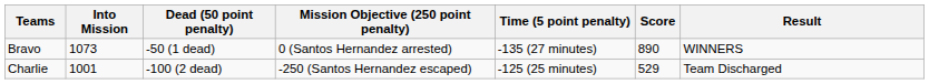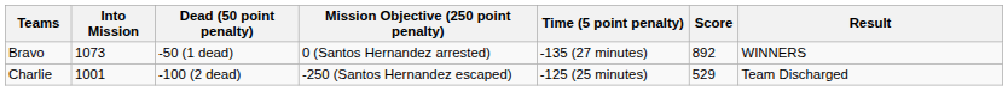Bravo | Score: 890 -> 892
